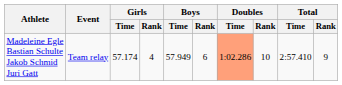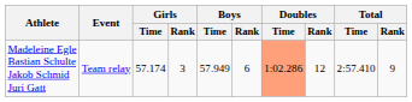Madeleine Egle Bastian Schulte Jakob Schmid Juri Gatt | Girls / Rank: 4 -> 3
Madeleine Egle Bastian Schulte Jakob Schmid Juri Gatt | Doubles / Rank: 10 -> 12
